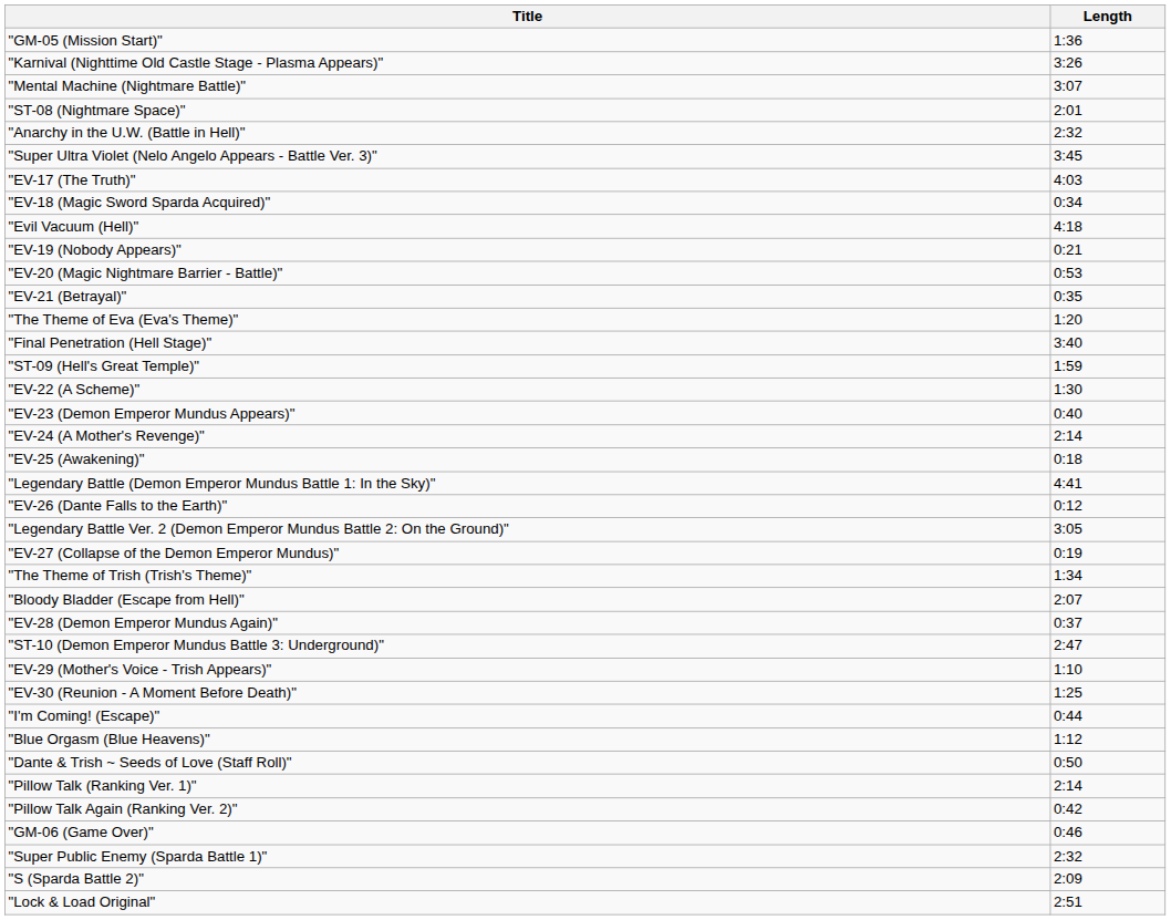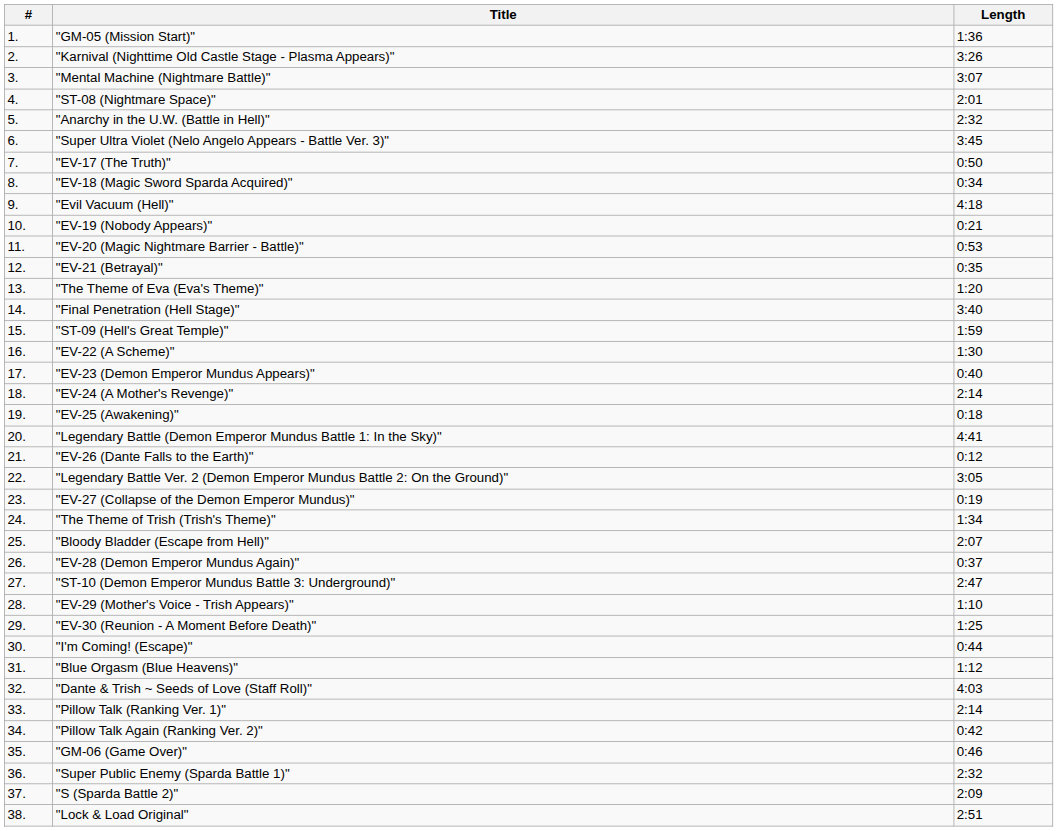+ column: # | 1. | 2. | 3. | 4. | 5. | 6. | 7. | 8. | 9. | 10. | 11. | 12. | 13. | 14. | 15. | 16. | 17. | 18. | 19. | 20. | 21. | 22. | 23. | 24. | 25. | 26. | 27. | 28. | 29. | 30. | 31. | 32. | 33. | 34. | 35. | 36. | 37. | 38.
"EV-17 (The Truth)" | Length: 4:03 -> 0:50
"Dante & Trish ~ Seeds of Love (Staff Roll)" | Length: 0:50 -> 4:03
